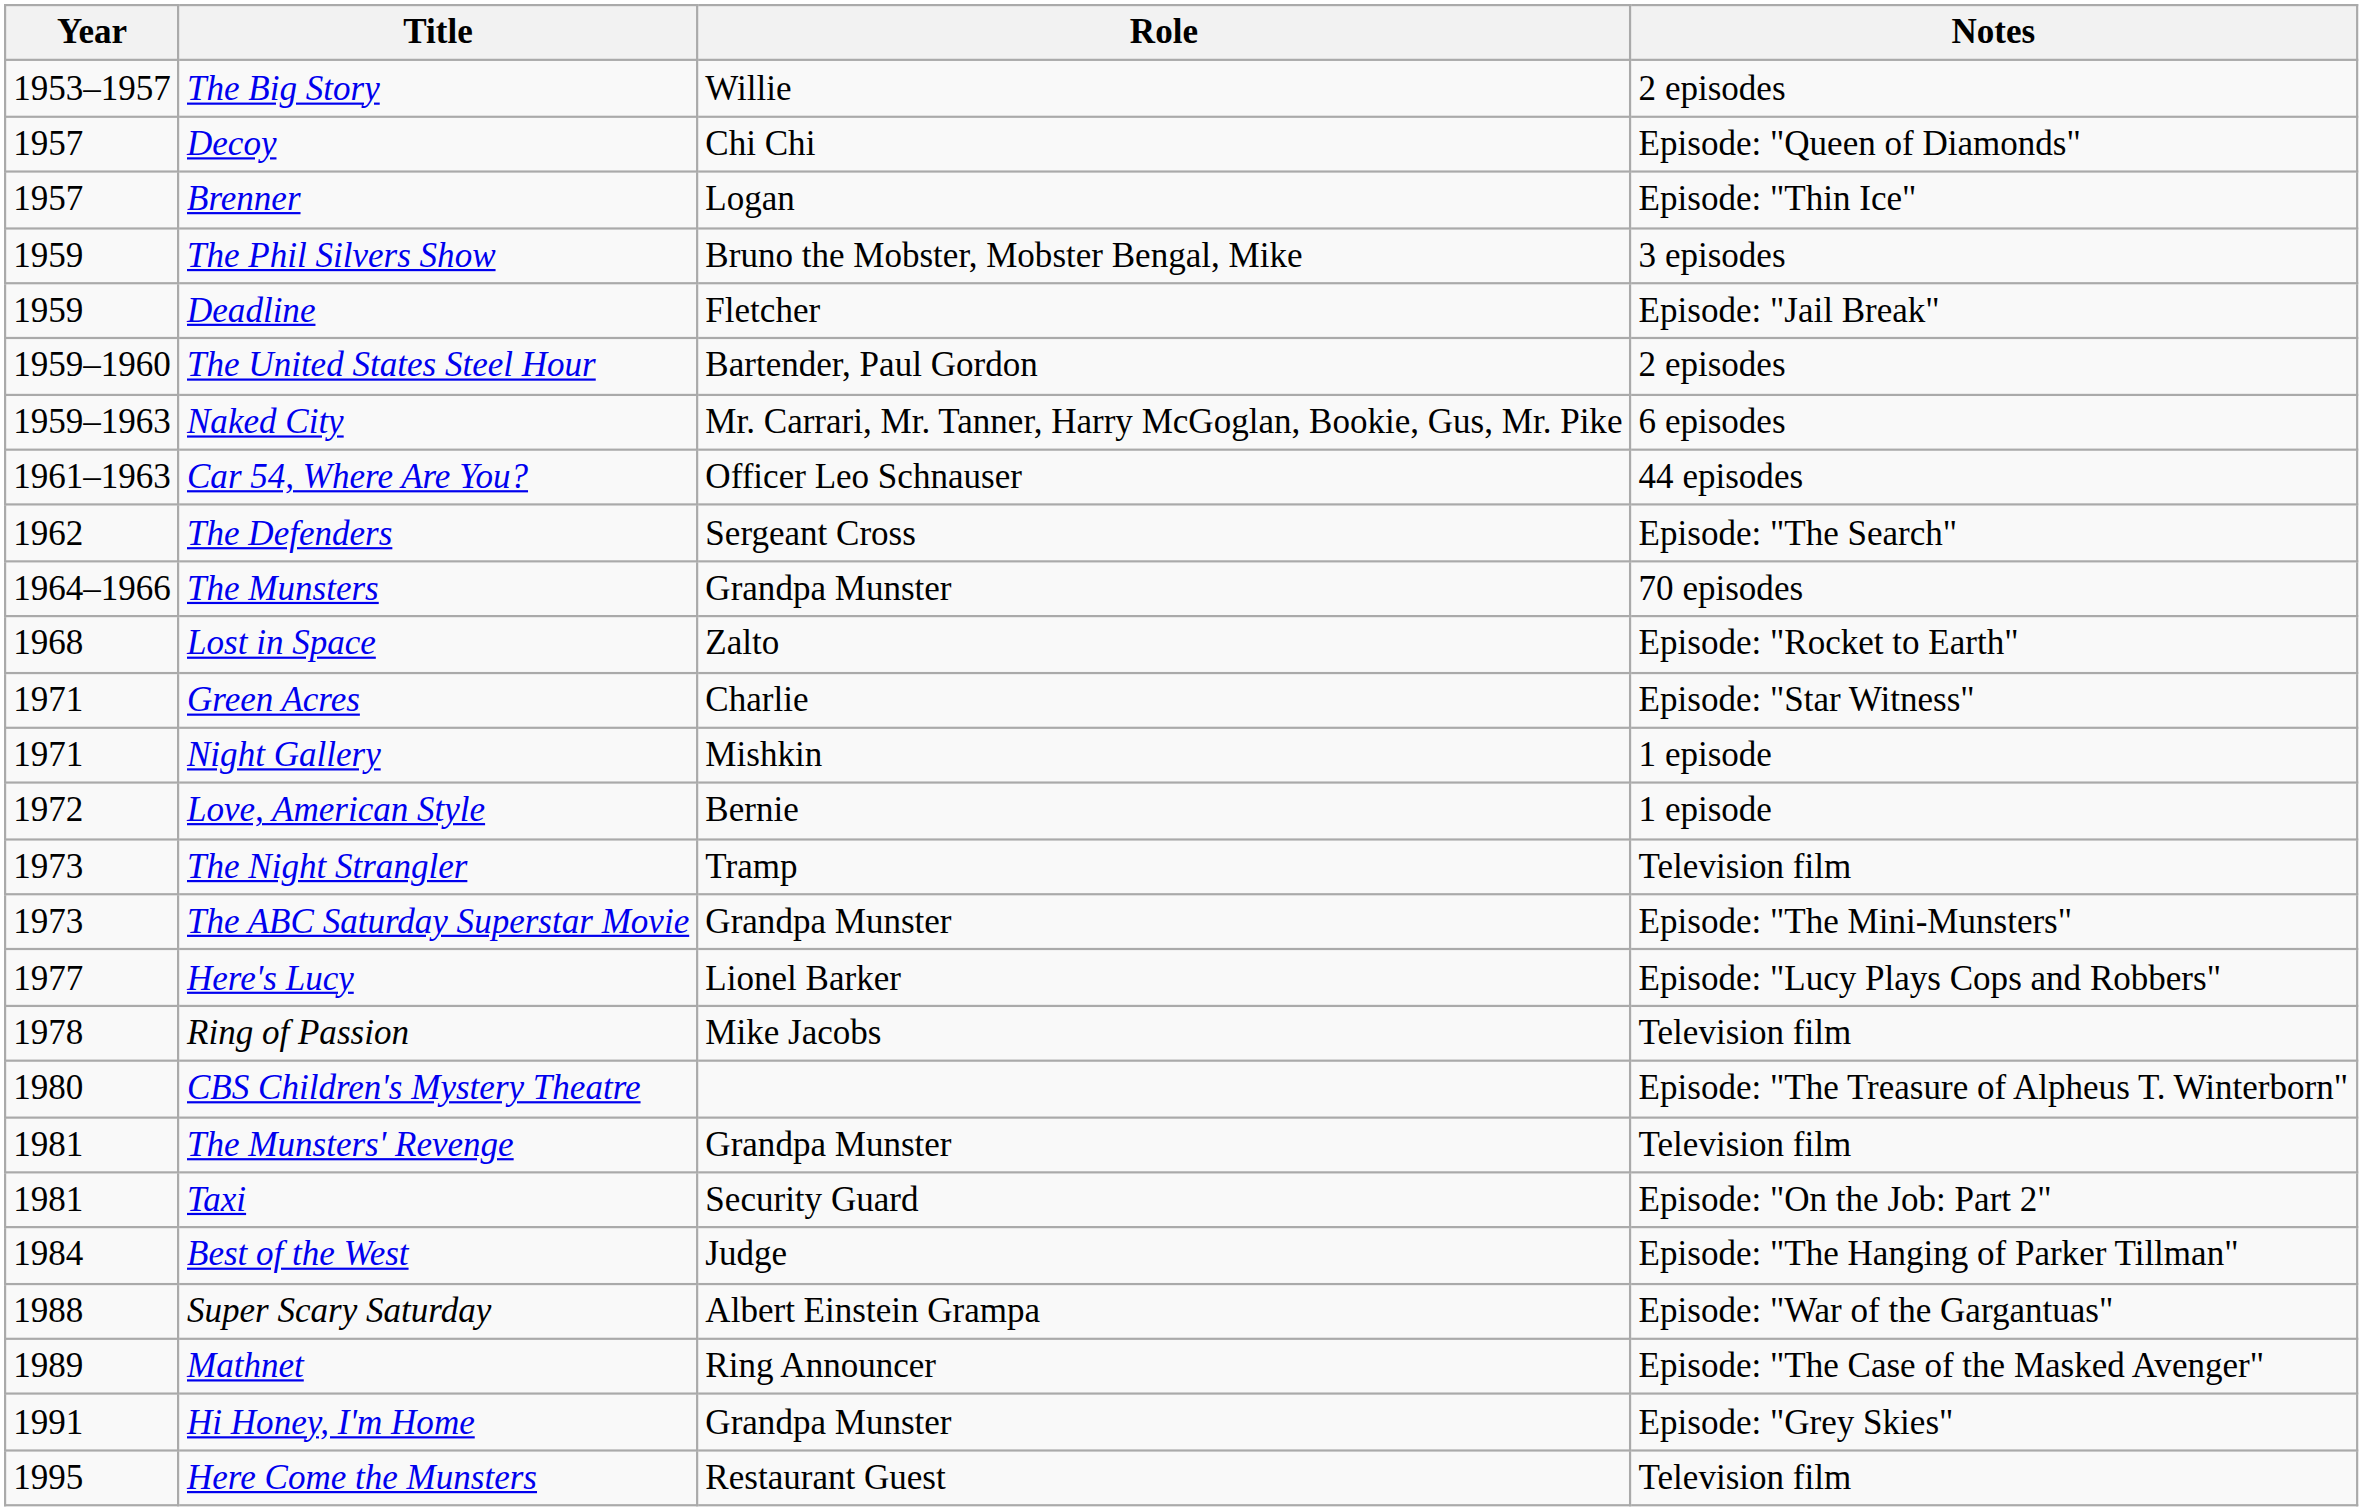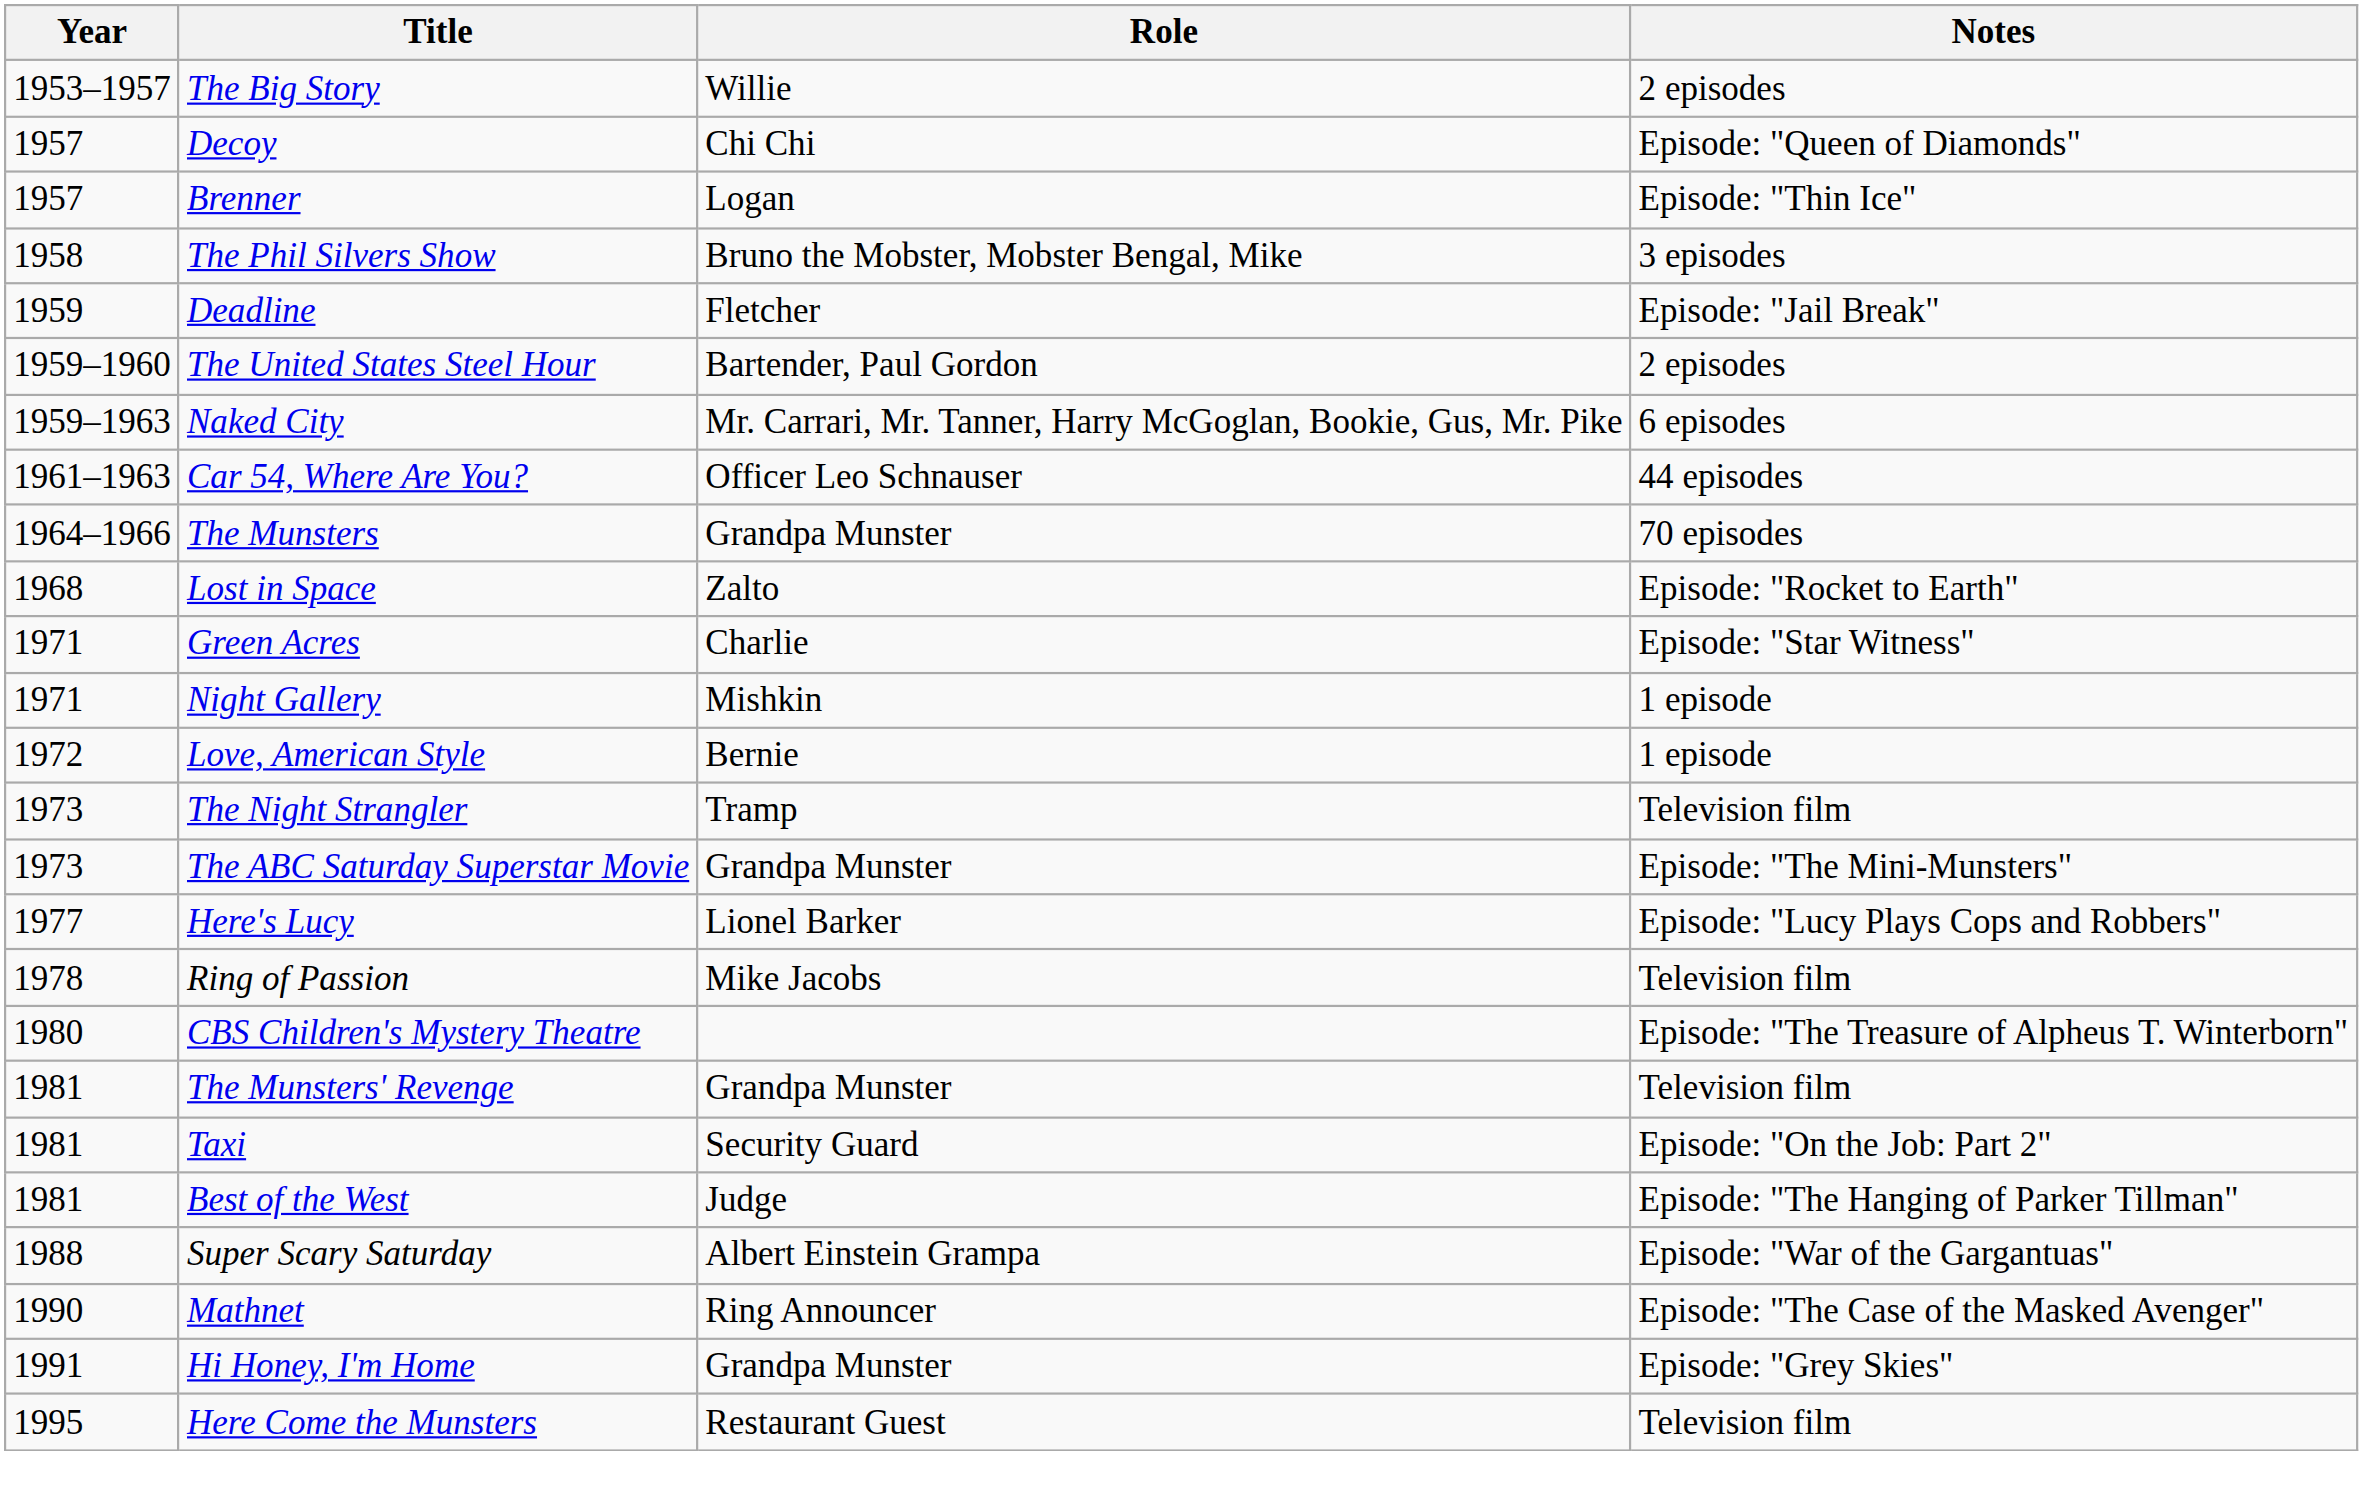The Phil Silvers Show | Year: 1959 -> 1958
- row: 1962 | The Defenders | Sergeant Cross | Episode: "The Search"
Best of the West | Year: 1984 -> 1981
Mathnet | Year: 1989 -> 1990
